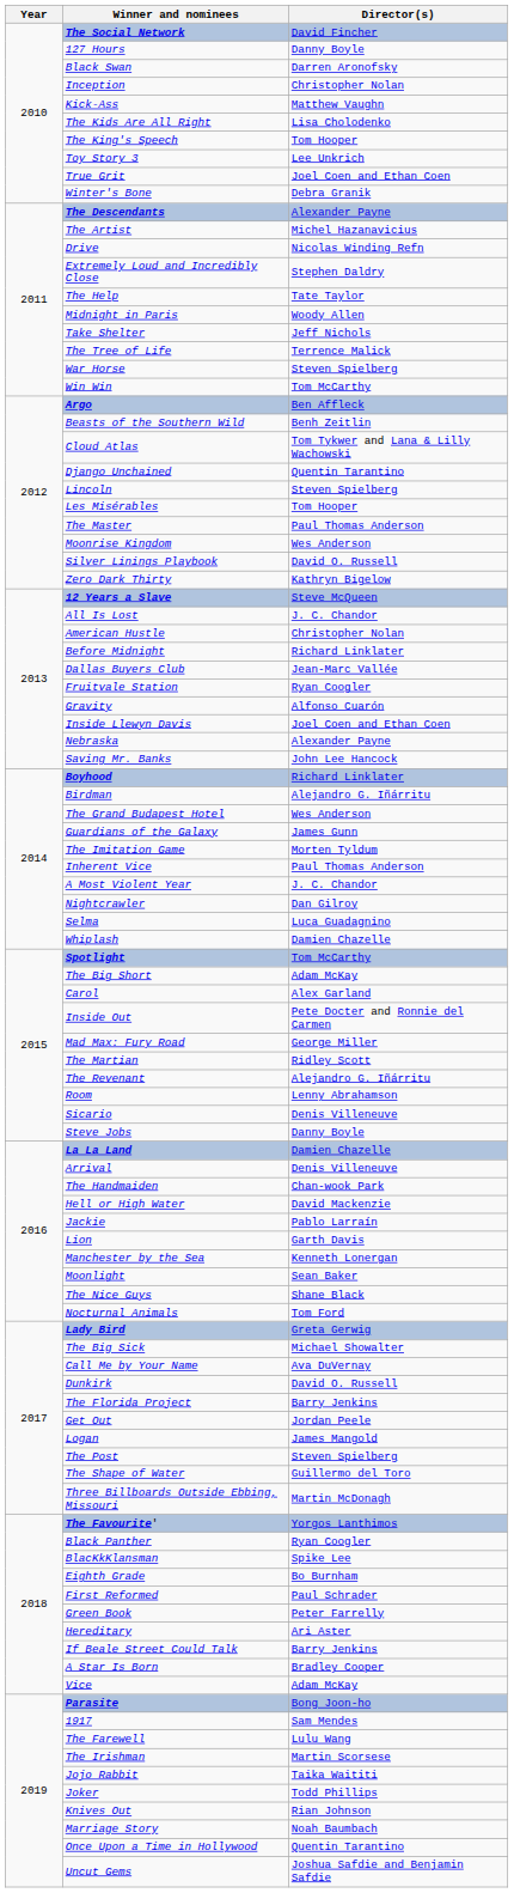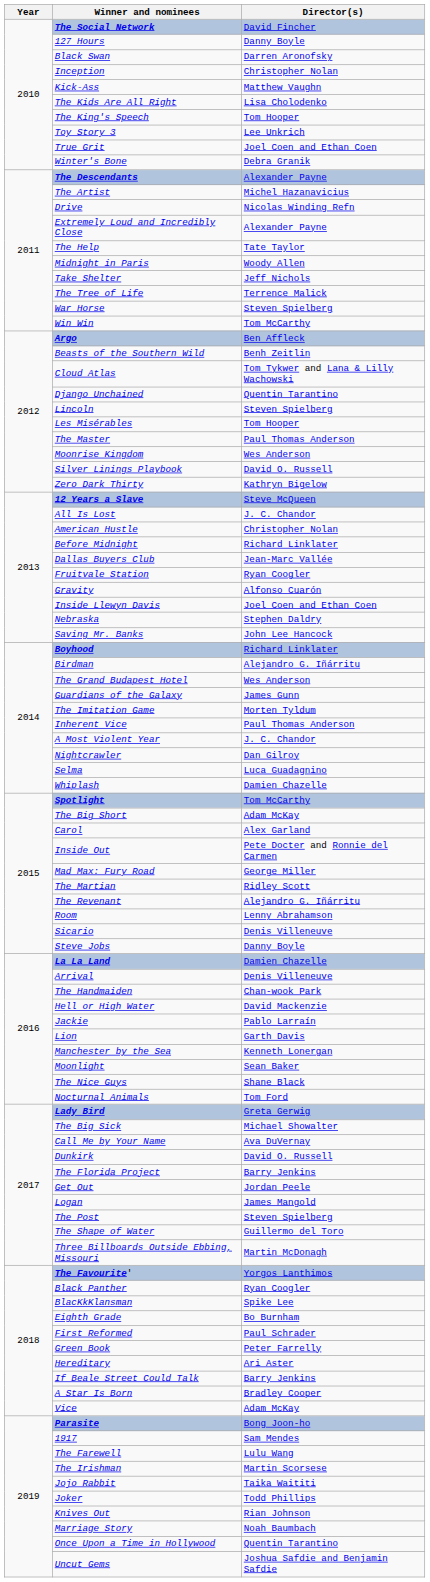Extremely Loud and Incredibly Close | Director(s): Stephen Daldry -> Alexander Payne
Nebraska | Director(s): Alexander Payne -> Stephen Daldry
